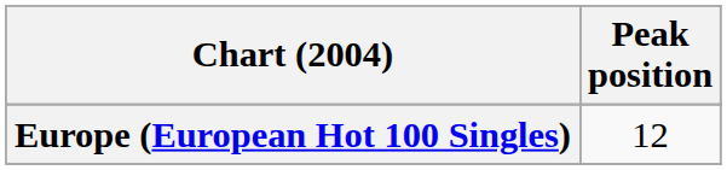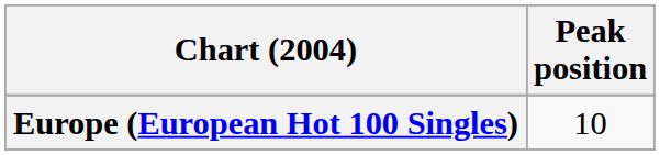Europe (European Hot 100 Singles) | Peak position: 12 -> 10
